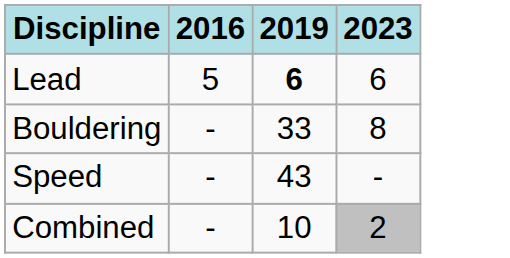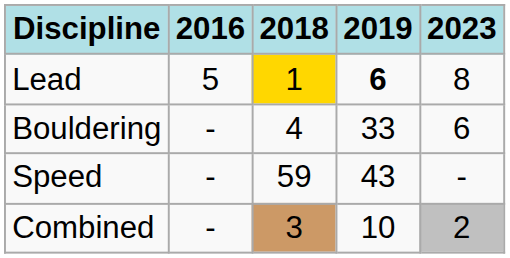+ column: 2018 | 1 | 4 | 59 | 3
Lead | 2023: 6 -> 8
Bouldering | 2023: 8 -> 6
